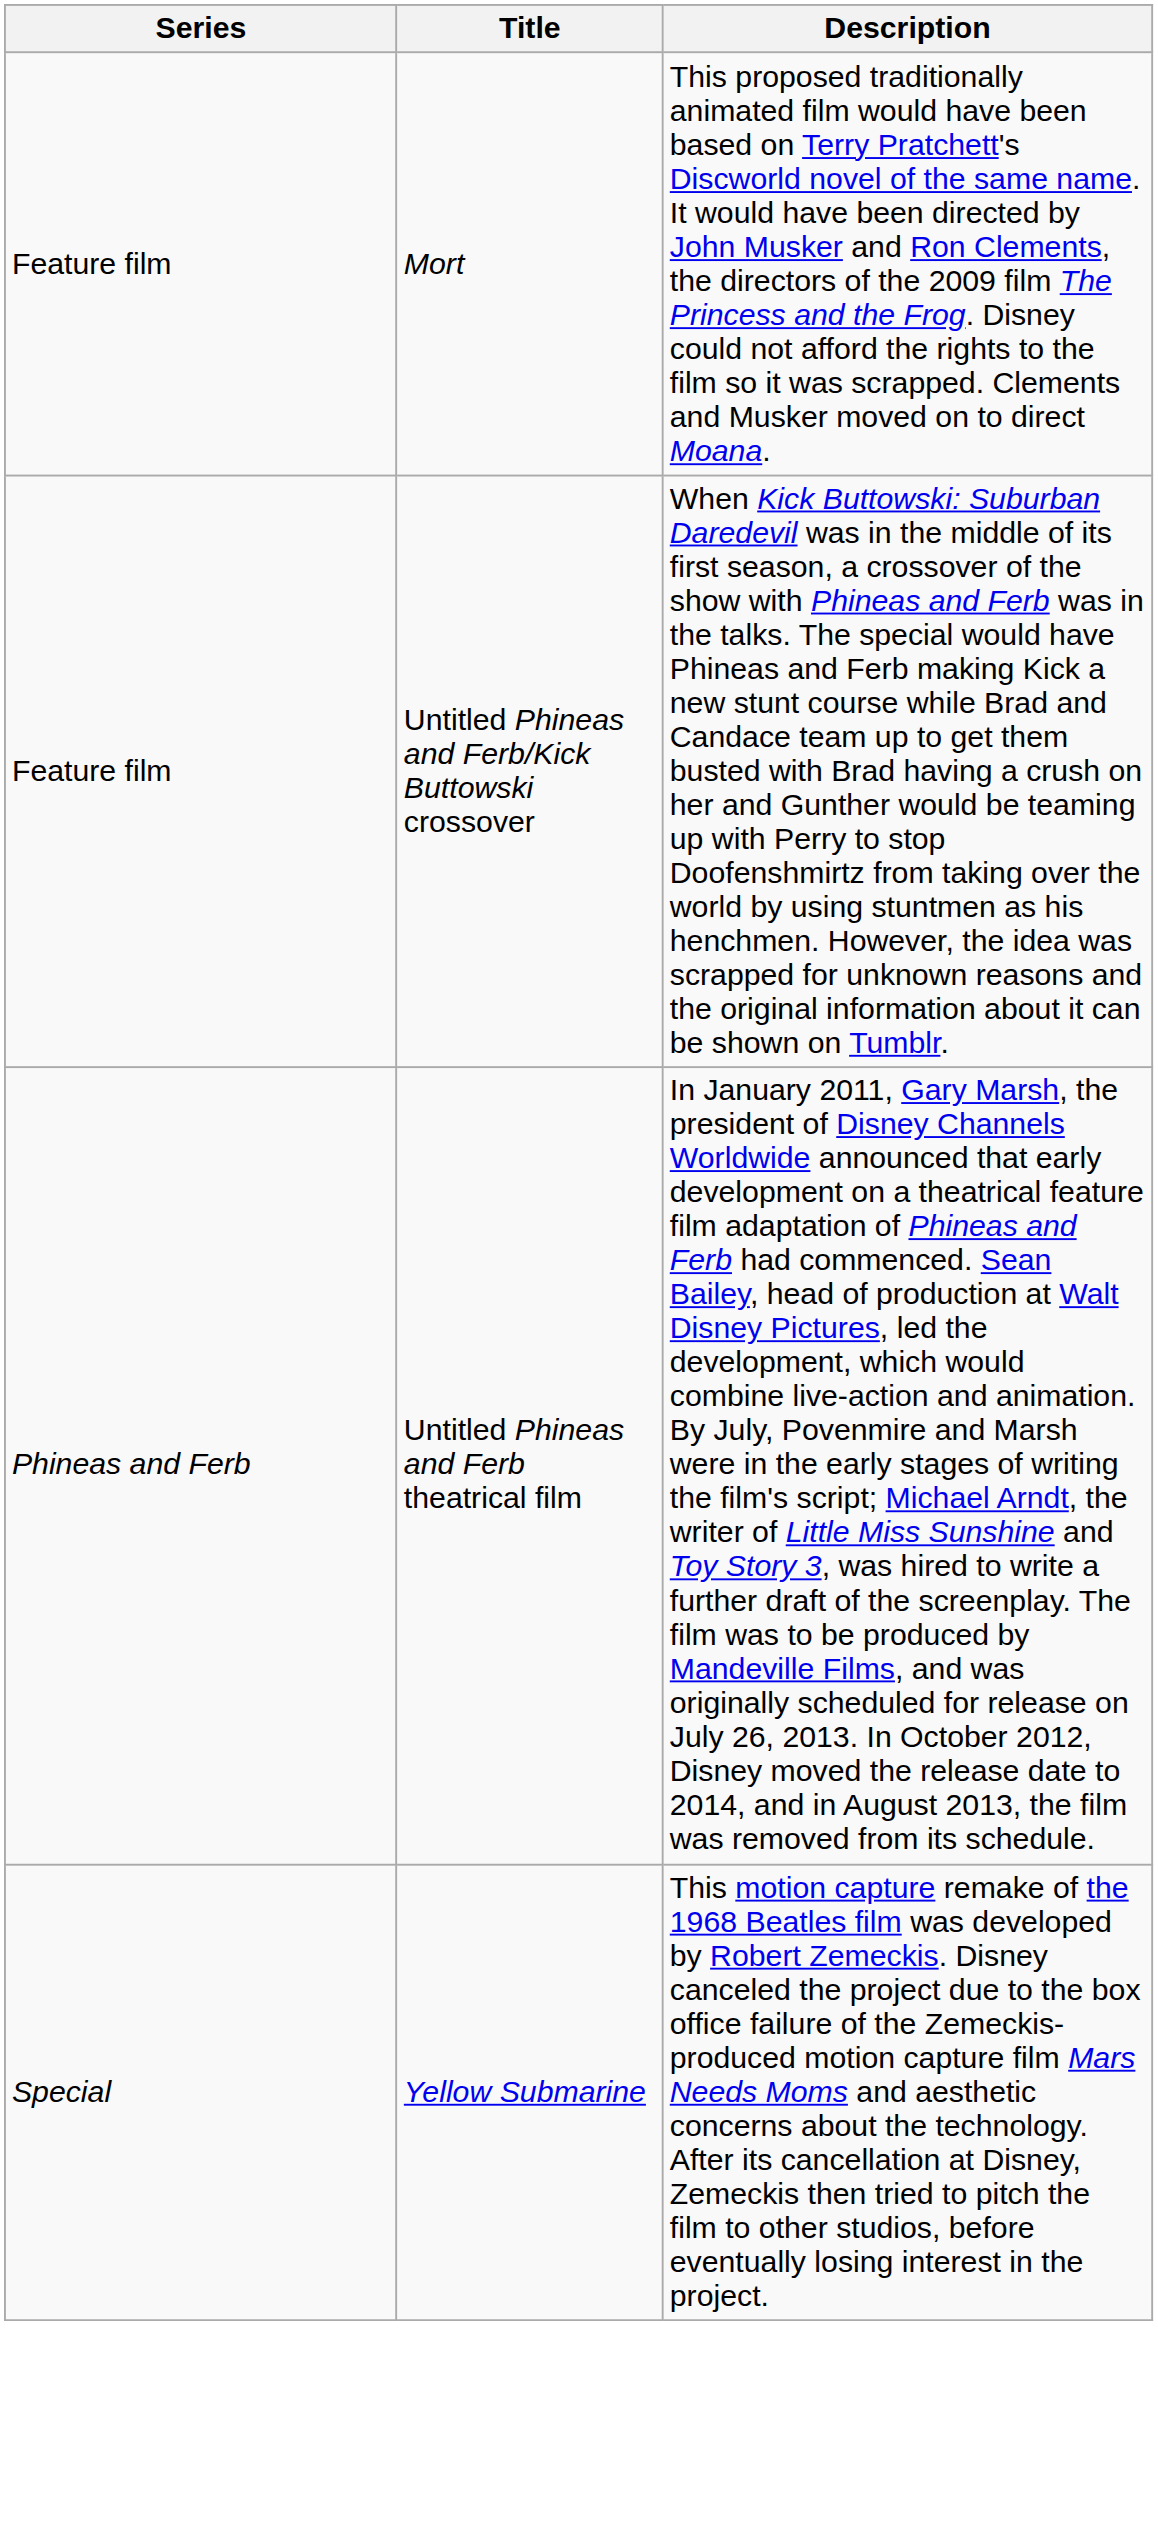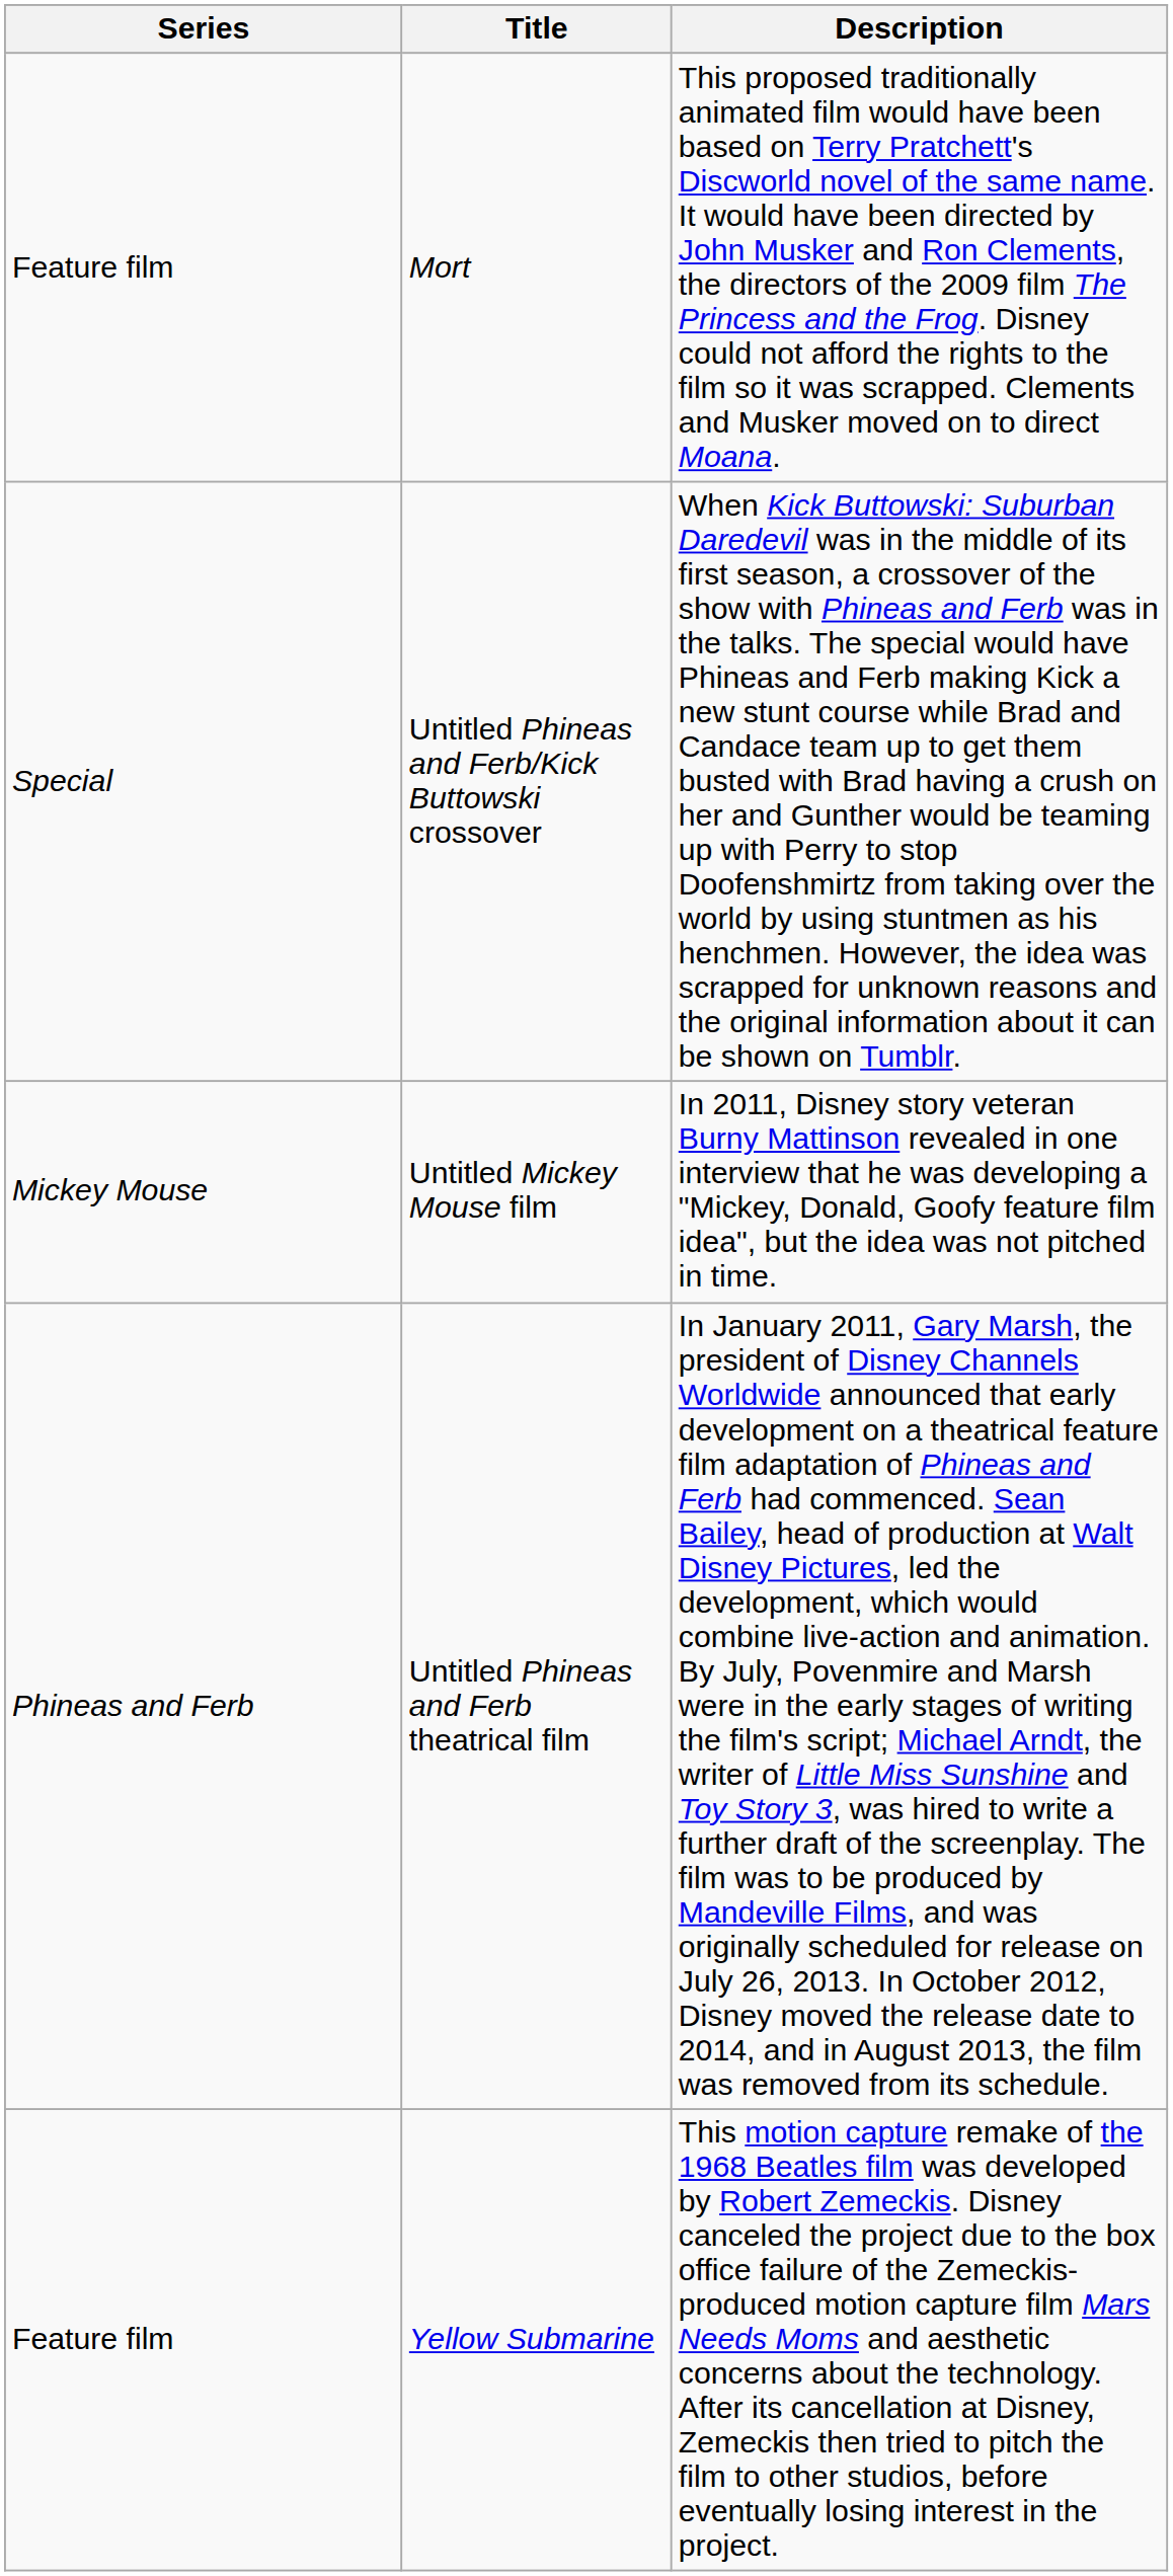Untitled Phineas and Ferb/Kick Buttowski crossover | Series: Feature film -> Special
+ row: Mickey Mouse | Untitled Mickey Mouse film | In 2011, Disney story veteran Burny Mattinson revealed in one interview that he was developing a "Mickey, Donald, Goofy feature film idea", but the idea was not pitched in time.
Yellow Submarine | Series: Special -> Feature film
